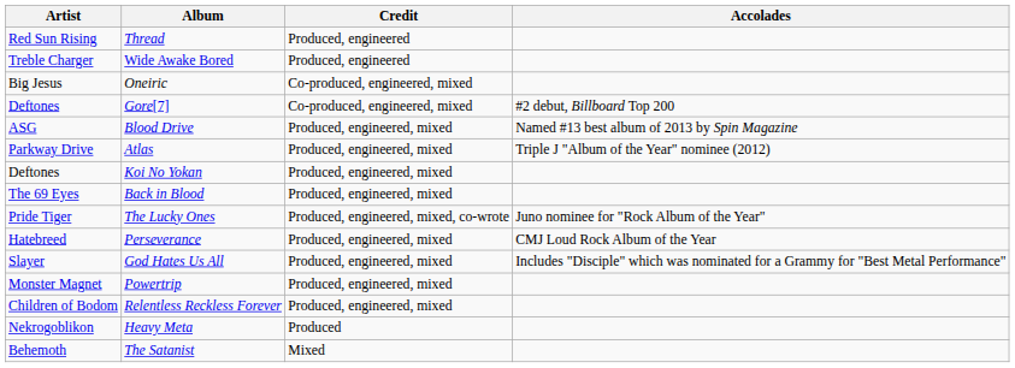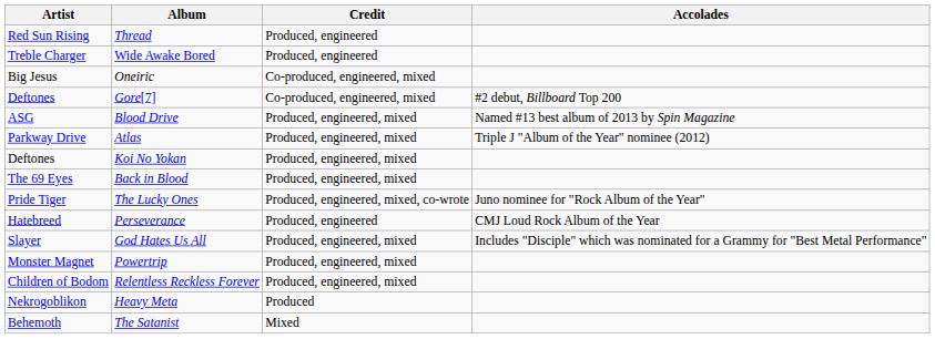Perseverance | Credit: Produced, engineered, mixed -> Produced, engineered
